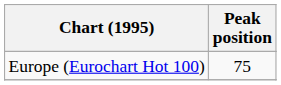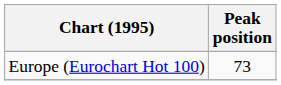Europe (Eurochart Hot 100) | Peak position: 75 -> 73
